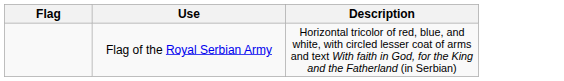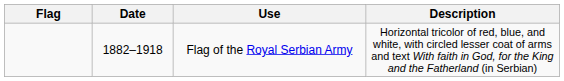+ column: Date | 1882–1918
